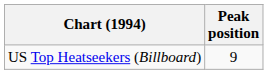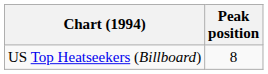US Top Heatseekers (Billboard) | Peak position: 9 -> 8
